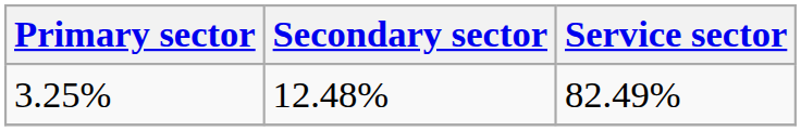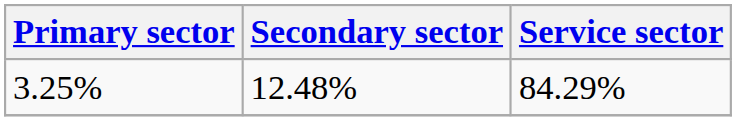3.25% | Service sector: 82.49% -> 84.29%
